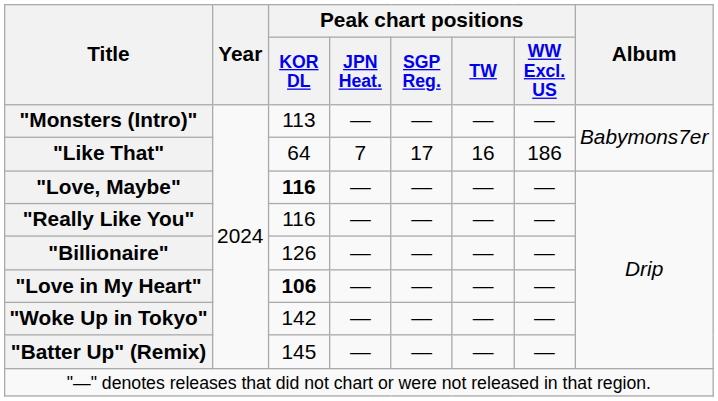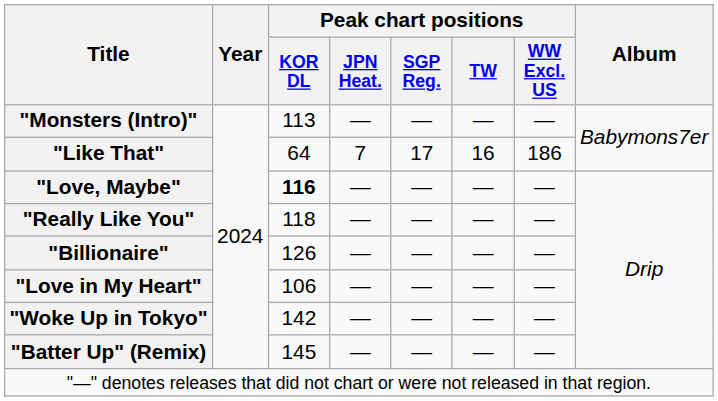"Really Like You" | Peak chart positions / KOR DL: 116 -> 118
"Love in My Heart" | Peak chart positions / KOR DL: bold -> normal
